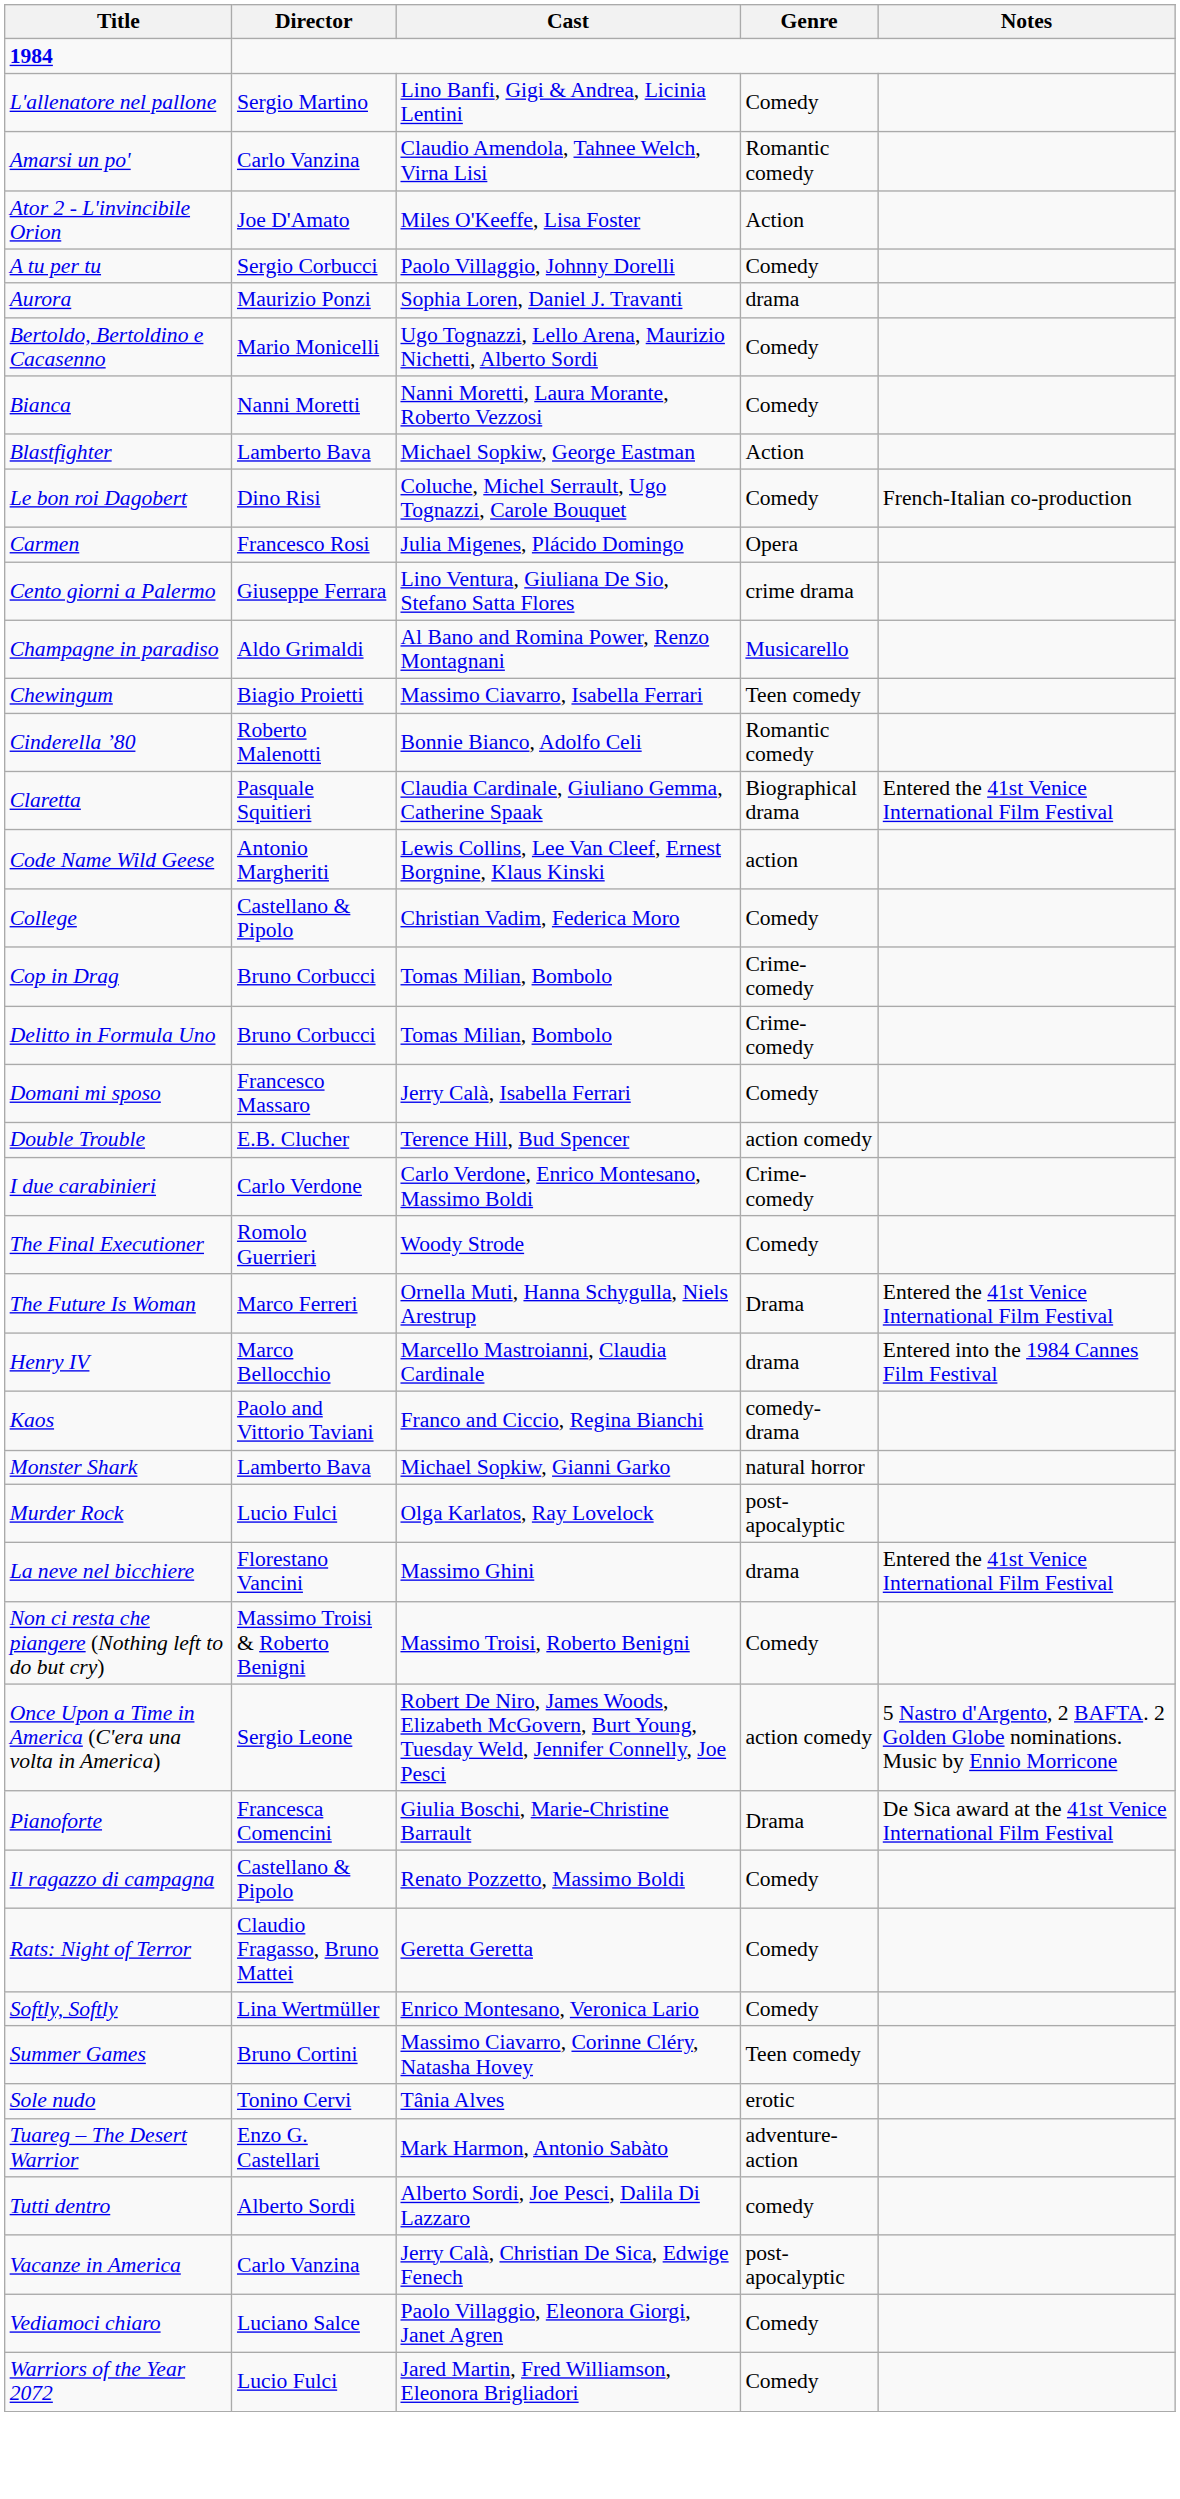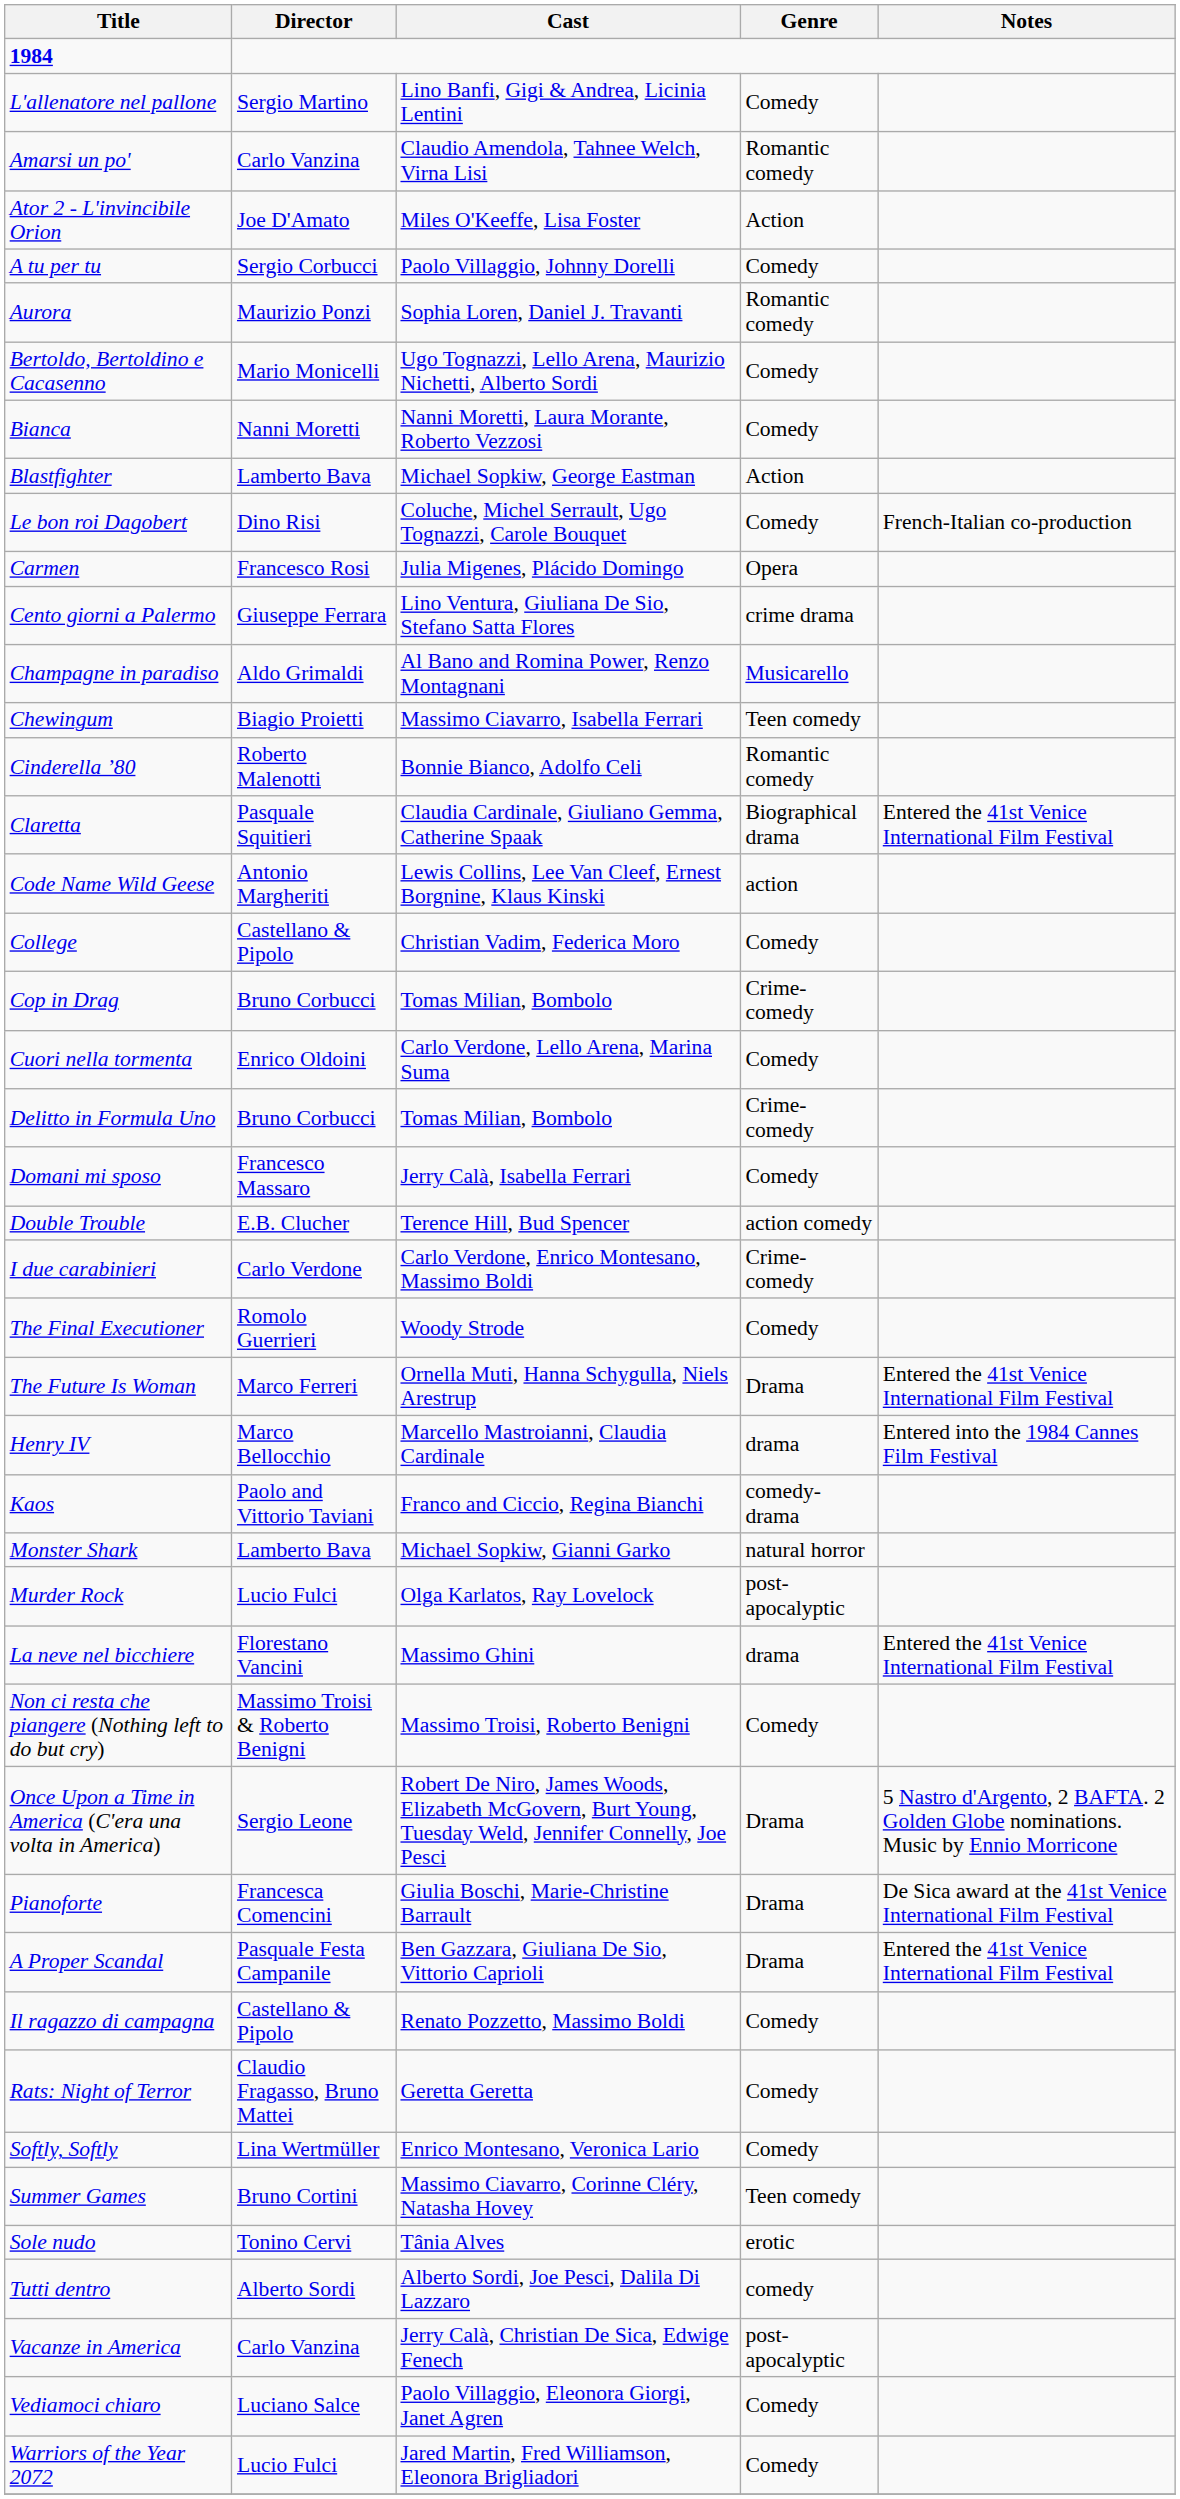Aurora | Genre: drama -> Romantic comedy
+ row: Cuori nella tormenta | Enrico Oldoini | Carlo Verdone, Lello Arena, Marina Suma | Comedy
Once Upon a Time in America (C'era una volta in America) | Genre: action comedy -> Drama
+ row: A Proper Scandal | Pasquale Festa Campanile | Ben Gazzara, Giuliana De Sio, Vittorio Caprioli | Drama | Entered the 41st Venice International Film Festival
- row: Tuareg – The Desert Warrior | Enzo G. Castellari | Mark Harmon, Antonio Sabàto | adventure-action
